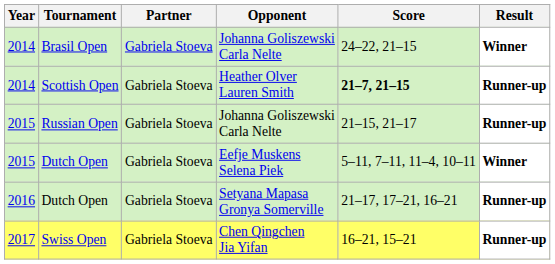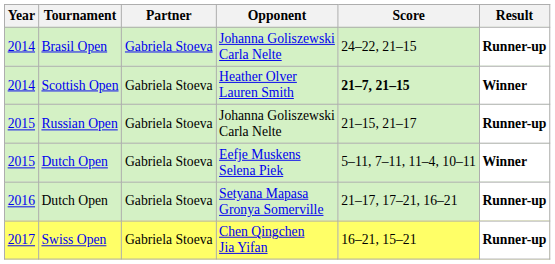Brasil Open | Result: Winner -> Runner-up
Scottish Open | Result: Runner-up -> Winner
